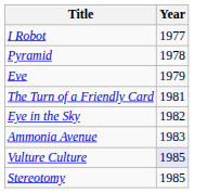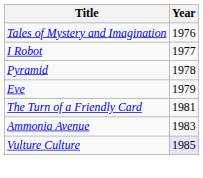+ row: Tales of Mystery and Imagination | 1976
- row: Eye in the Sky | 1982
- row: Stereotomy | 1985
